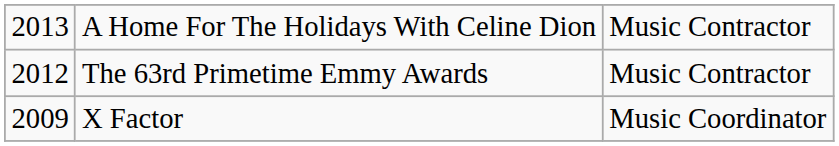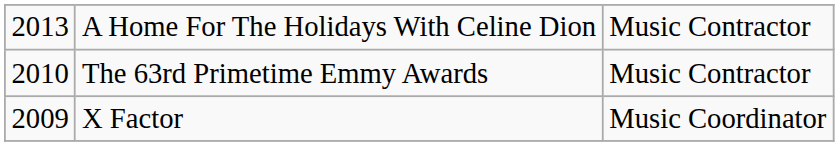The 63rd Primetime Emmy Awards | column 1: 2012 -> 2010
